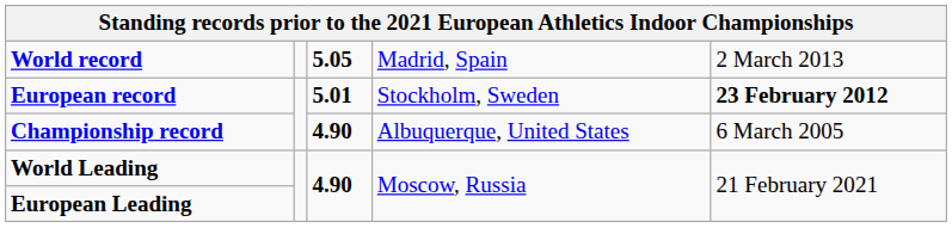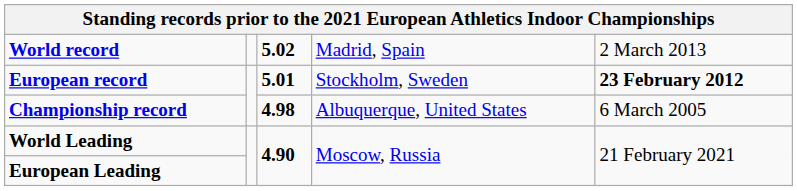World record | column 3: 5.05 -> 5.02
Championship record | column 3: 4.90 -> 4.98
